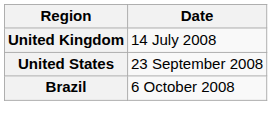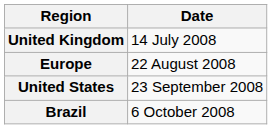+ row: Europe | 22 August 2008
